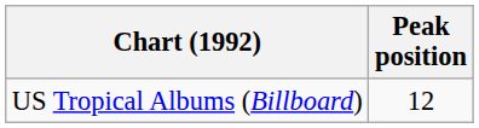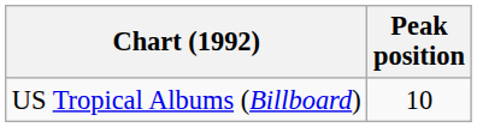US Tropical Albums (Billboard) | Peak position: 12 -> 10
